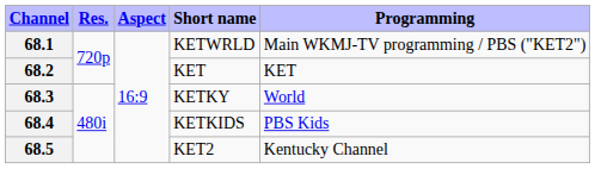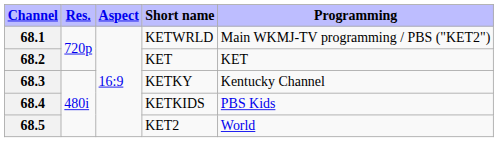68.3 | Programming: World -> Kentucky Channel
68.5 | Programming: Kentucky Channel -> World
